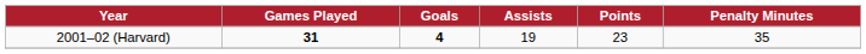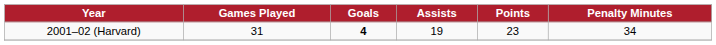2001–02 (Harvard) | Games Played: bold -> normal
2001–02 (Harvard) | Penalty Minutes: 35 -> 34
